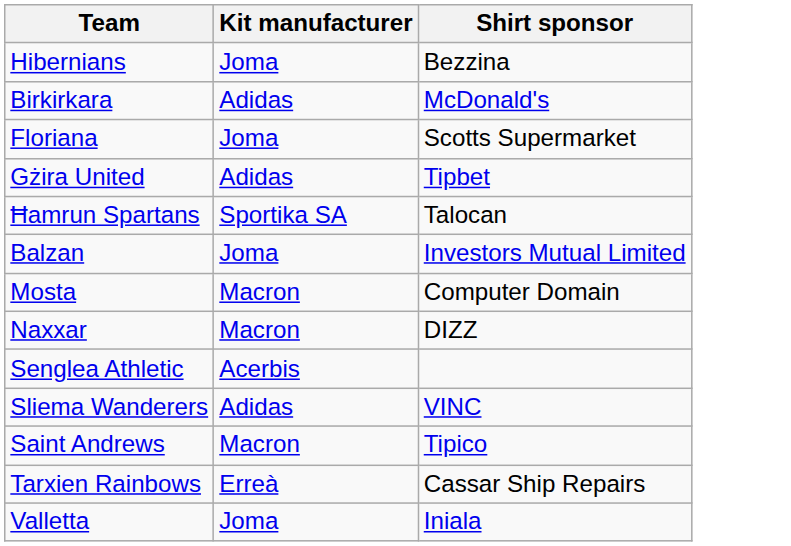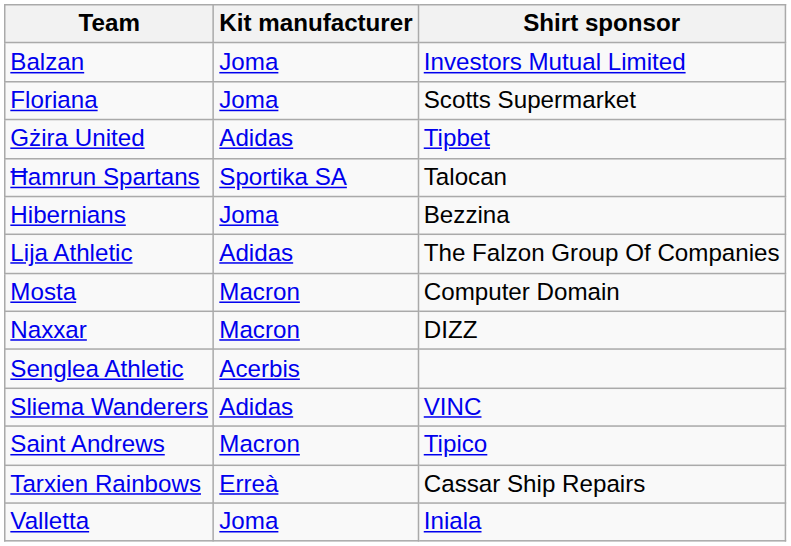rows swapped: Balzan <-> Hibernians
- row: Birkirkara | Adidas | McDonald's
+ row: Lija Athletic | Adidas | The Falzon Group Of Companies
